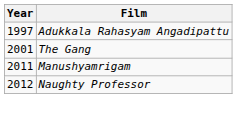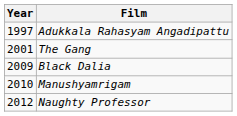+ row: 2009 | Black Dalia
Manushyamrigam | Year: 2011 -> 2010
